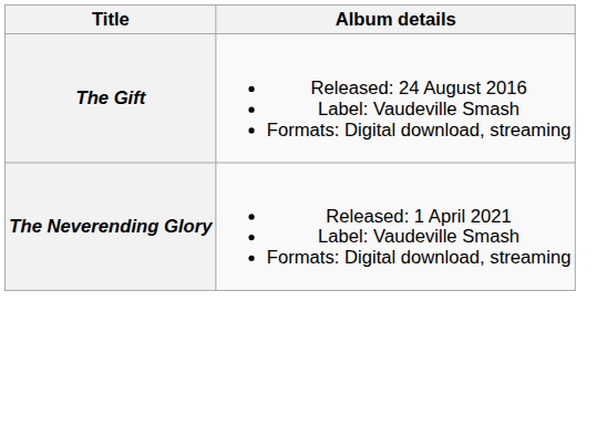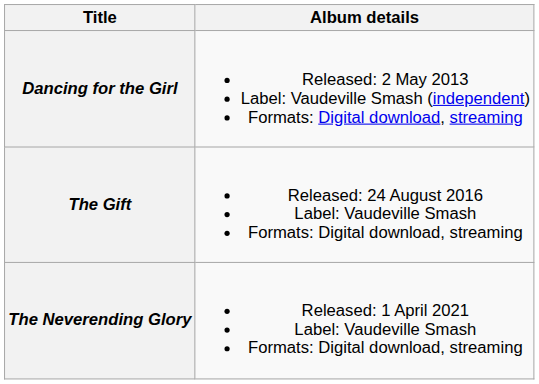+ row: Dancing for the Girl | Released: 2 May 2013 Label: Vaudeville Smash (independent) Formats: Digital download, streaming
